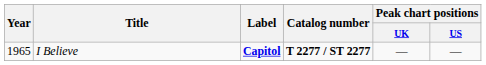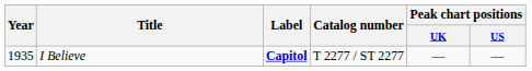I Believe | Year: 1965 -> 1935
I Believe | Catalog number: bold -> normal
